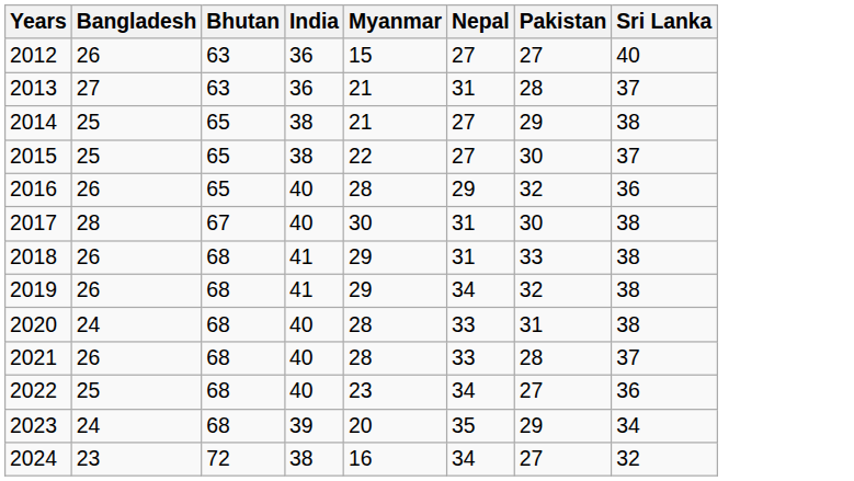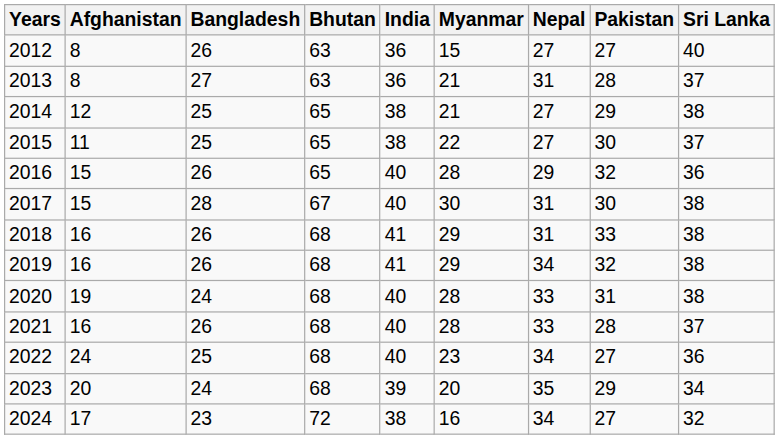+ column: Afghanistan | 8 | 8 | 12 | 11 | 15 | 15 | 16 | 16 | 19 | 16 | 24 | 20 | 17
